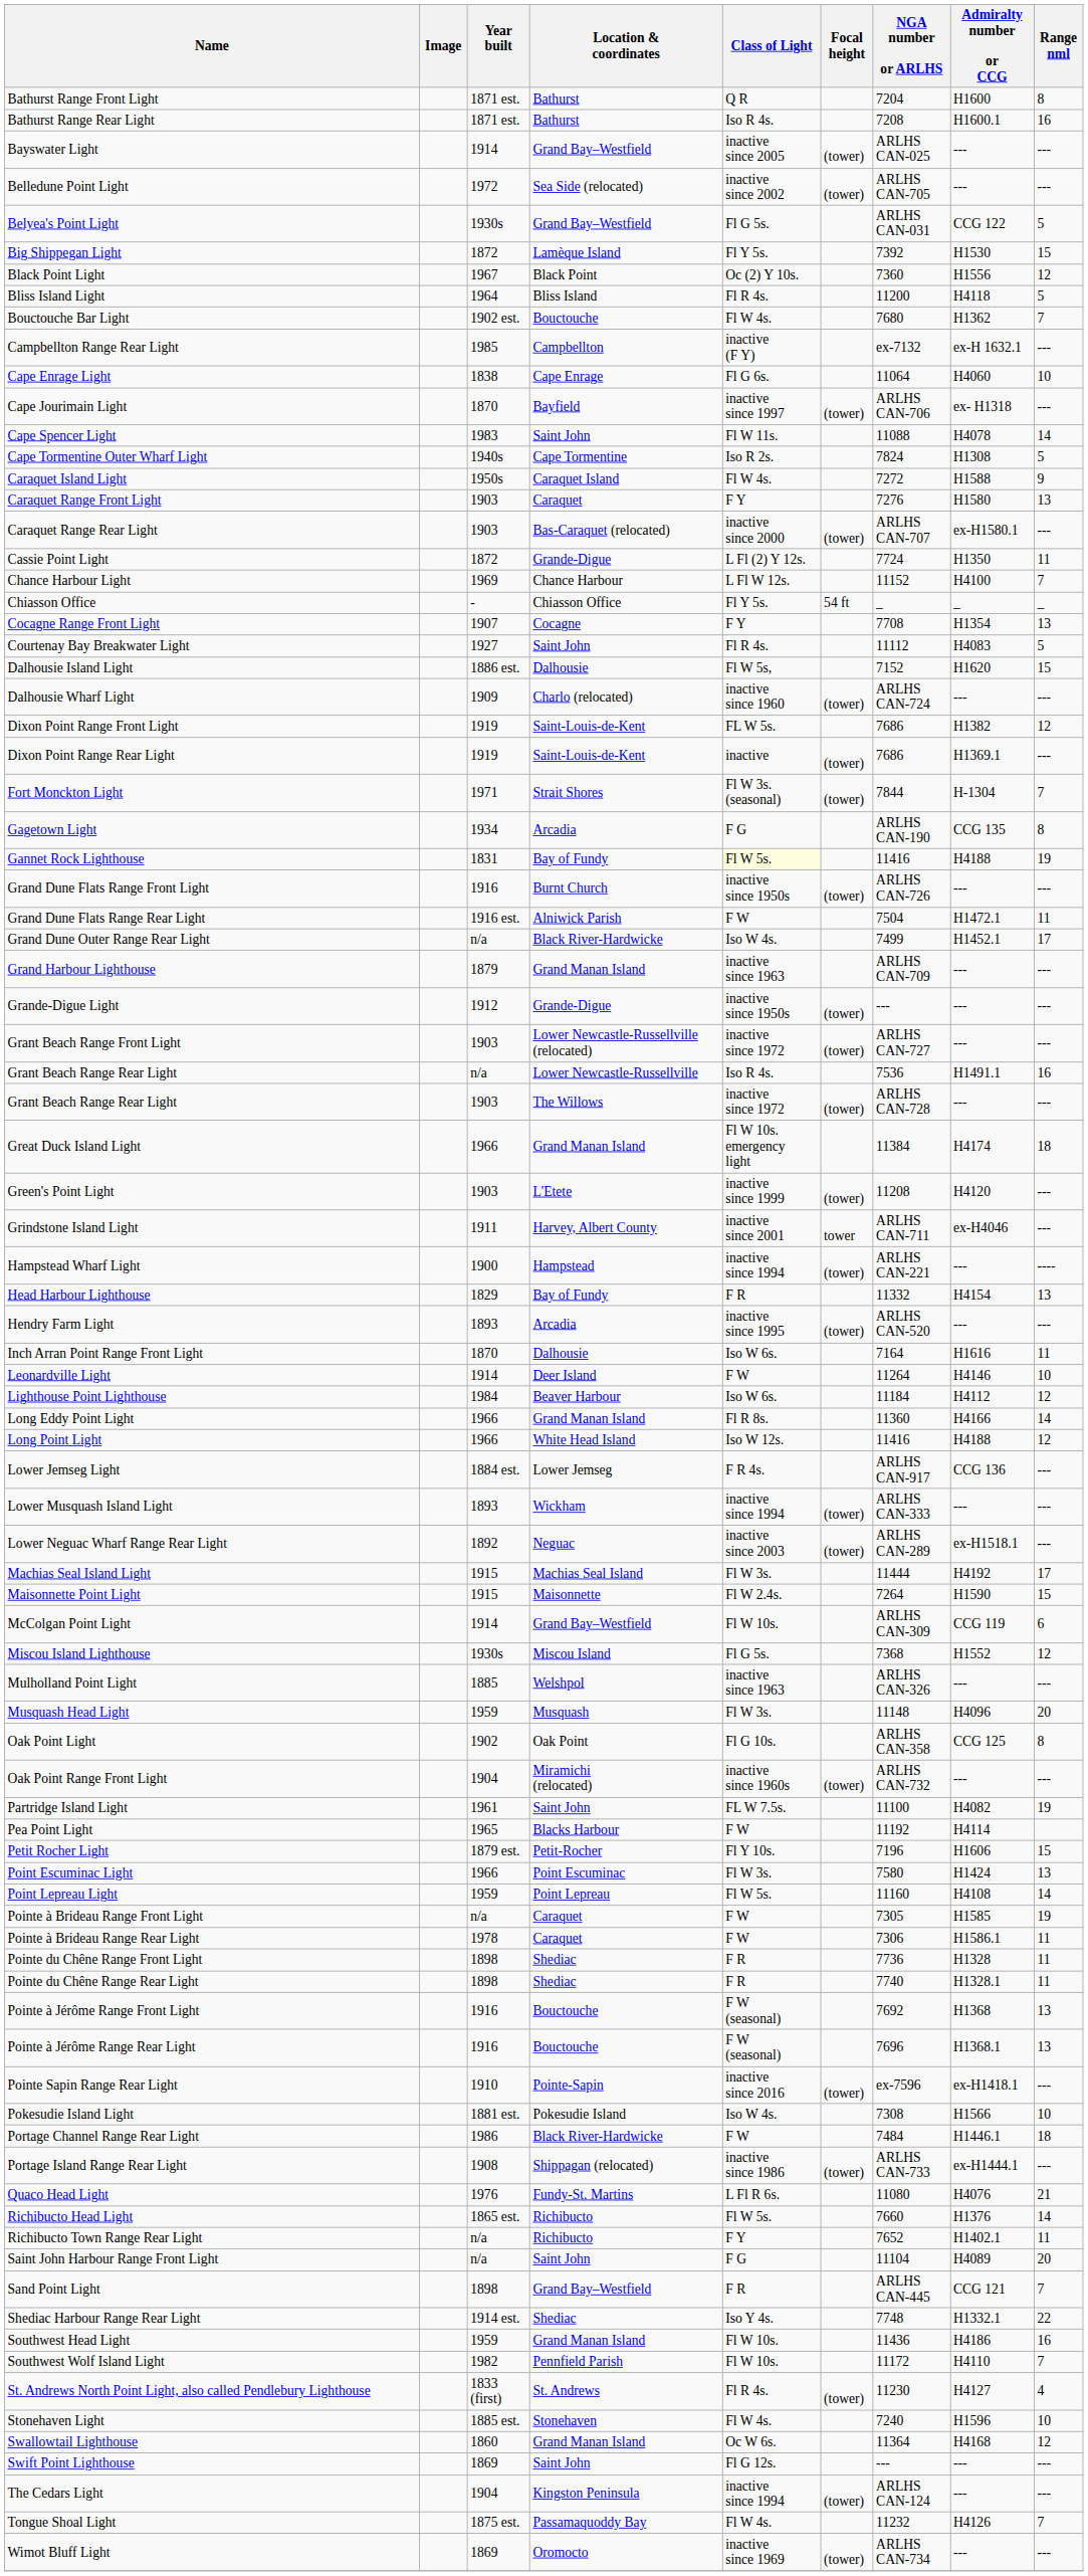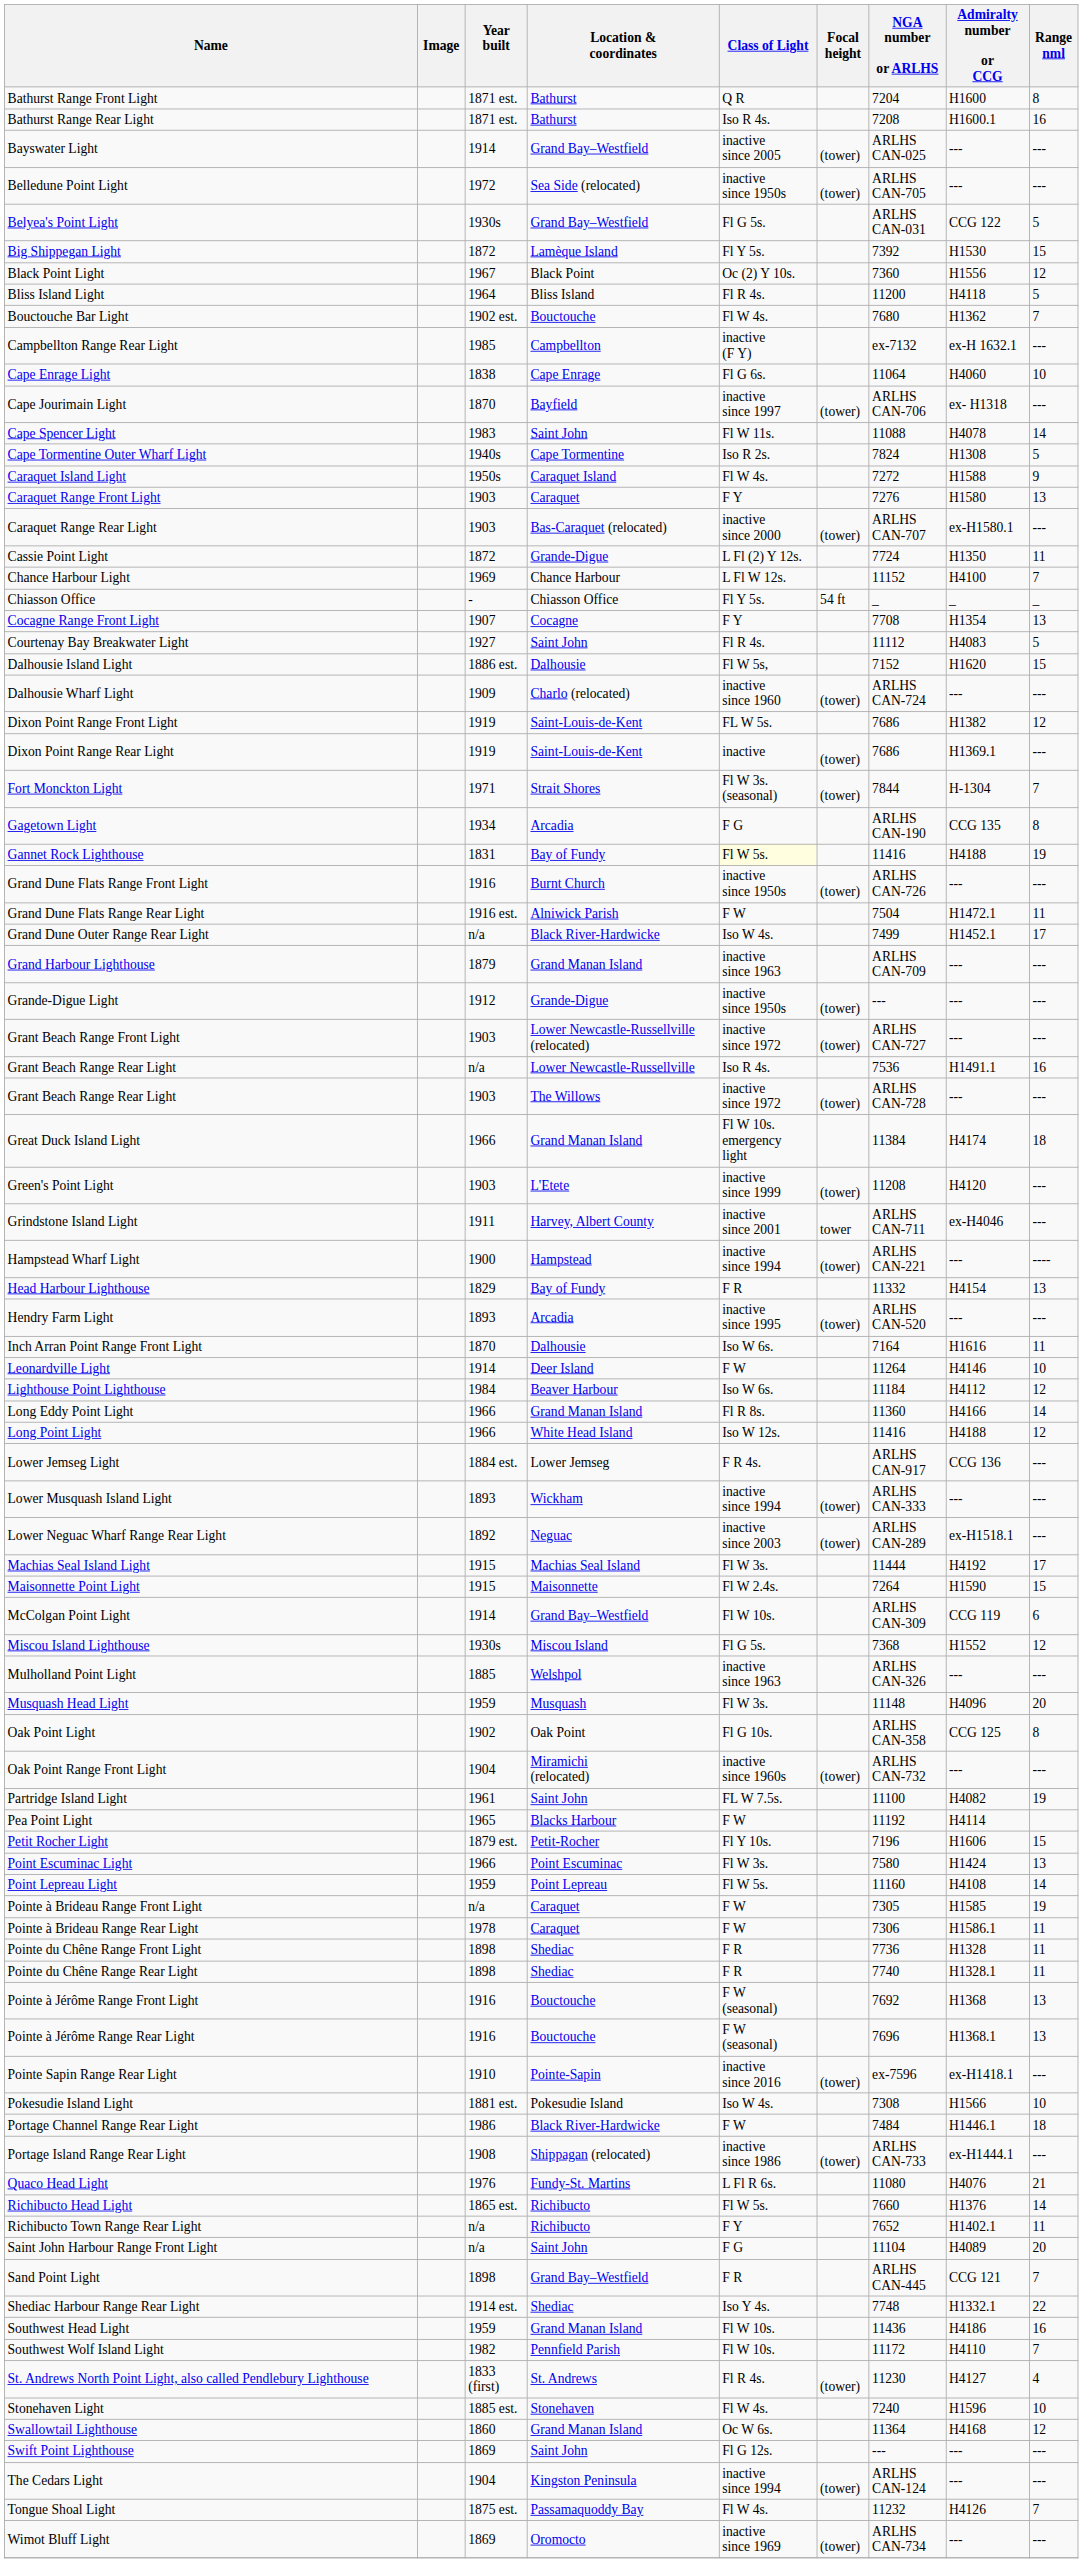Belledune Point Light | Class of Light: inactive since 2002 -> inactive since 1950s
